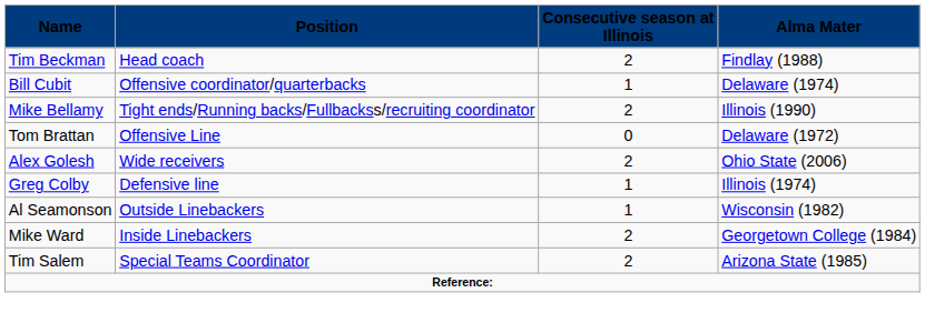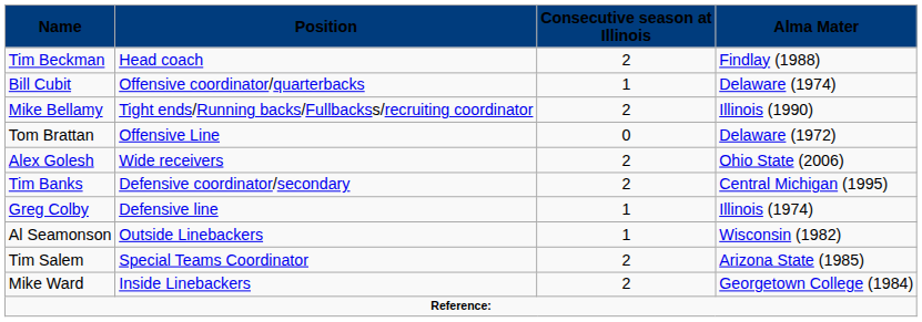+ row: Tim Banks | Defensive coordinator/secondary | 2 | Central Michigan (1995)
rows swapped: Mike Ward <-> Tim Salem
